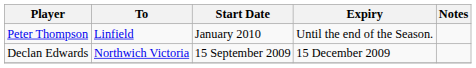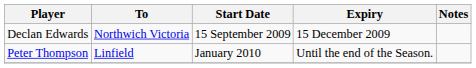rows swapped: Declan Edwards <-> Peter Thompson
